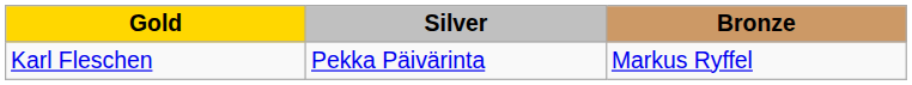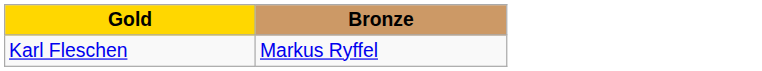- column: Silver | Pekka Päivärinta
